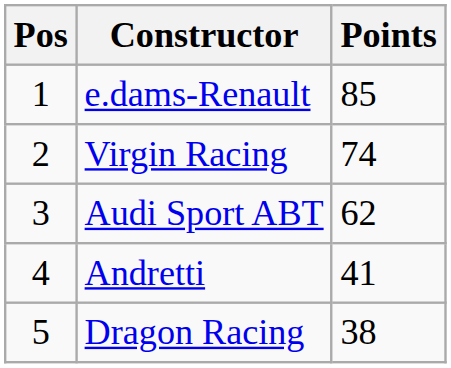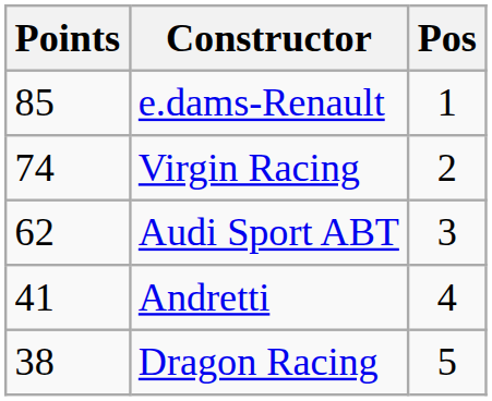columns swapped: Pos <-> Points
